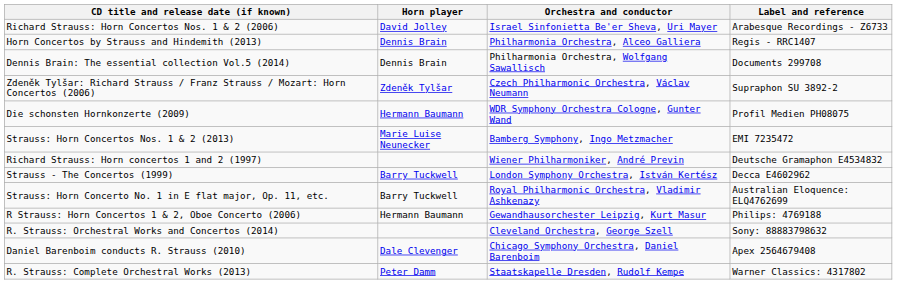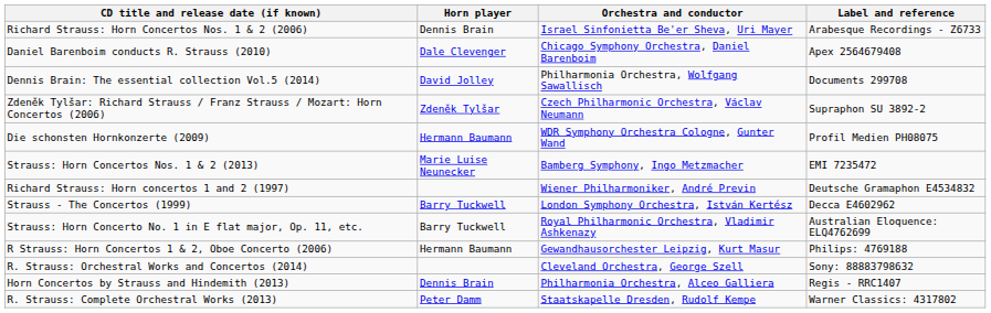Richard Strauss: Horn Concertos Nos. 1 & 2 (2006) | Horn player: David Jolley -> Dennis Brain
rows swapped: Horn Concertos by Strauss and Hindemith (2013) <-> Daniel Barenboim conducts R. Strauss (2010)
Dennis Brain: The essential collection Vol.5 (2014) | Horn player: Dennis Brain -> David Jolley
